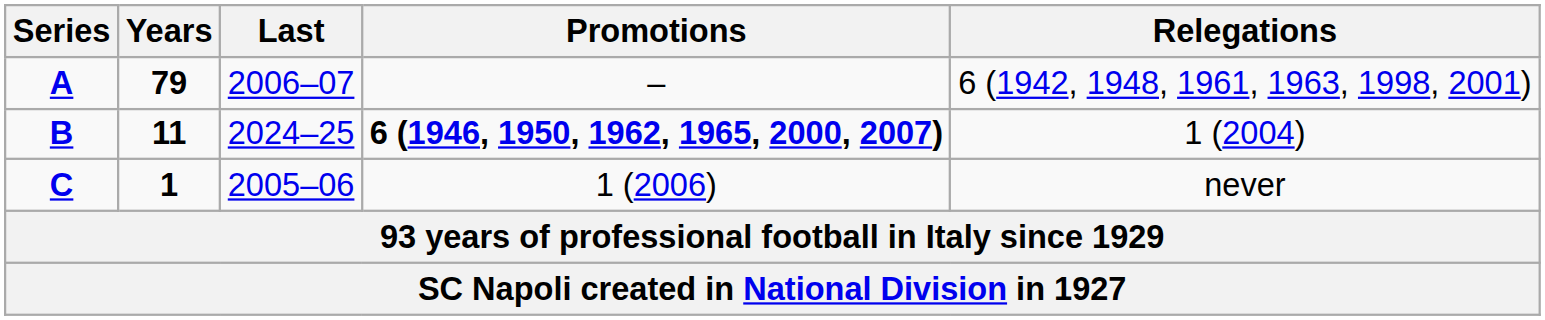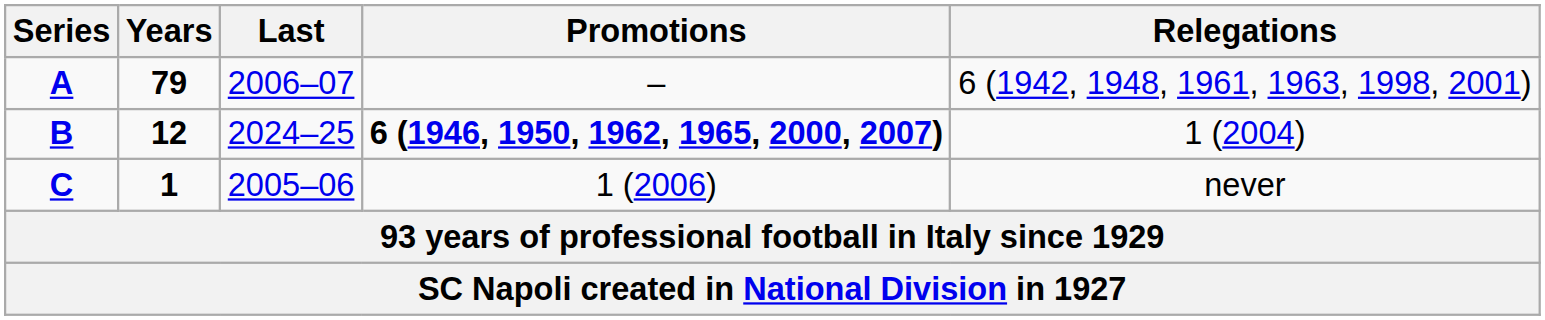B | Years: 11 -> 12
